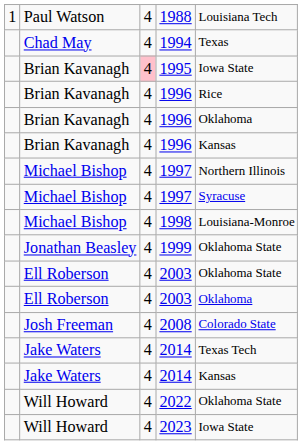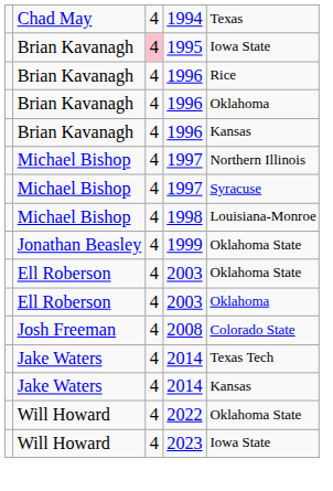- row: 1 | Paul Watson | 4 | 1988 | Louisiana Tech
